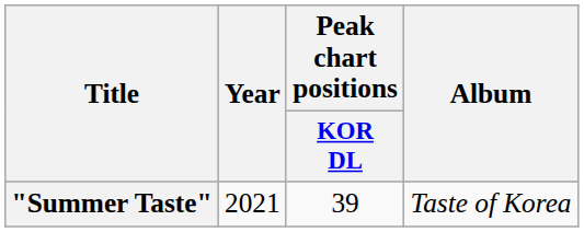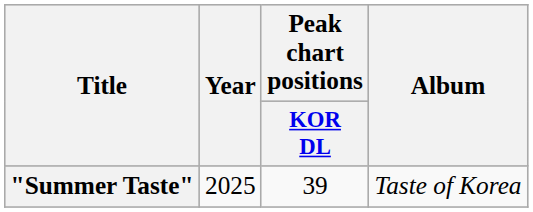"Summer Taste" | Year: 2021 -> 2025
